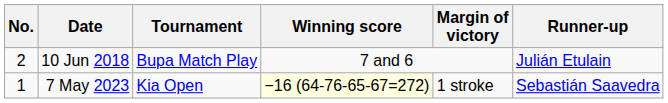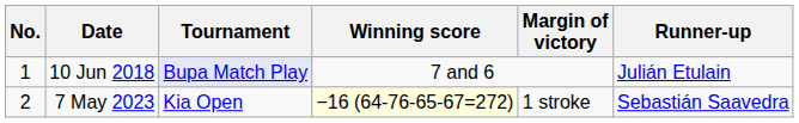10 Jun 2018 | No.: 2 -> 1
10 Jun 2018 | Tournament: no background -> lavender background
7 May 2023 | No.: 1 -> 2
